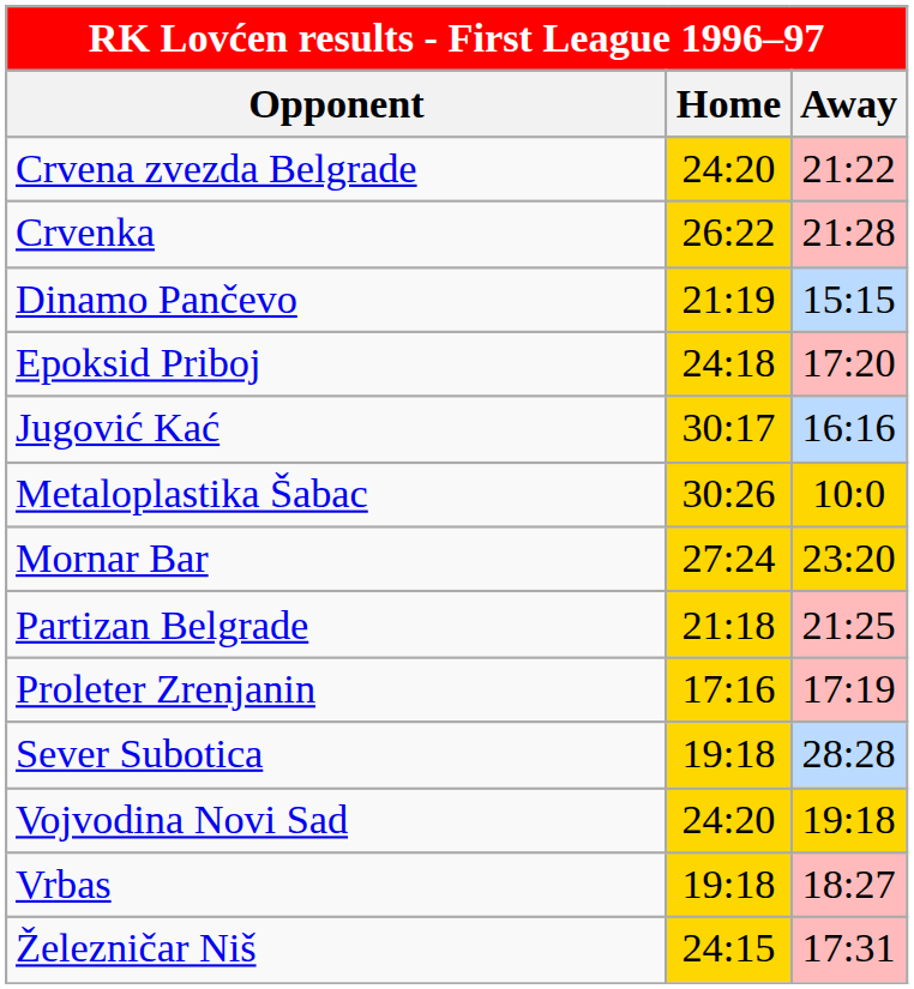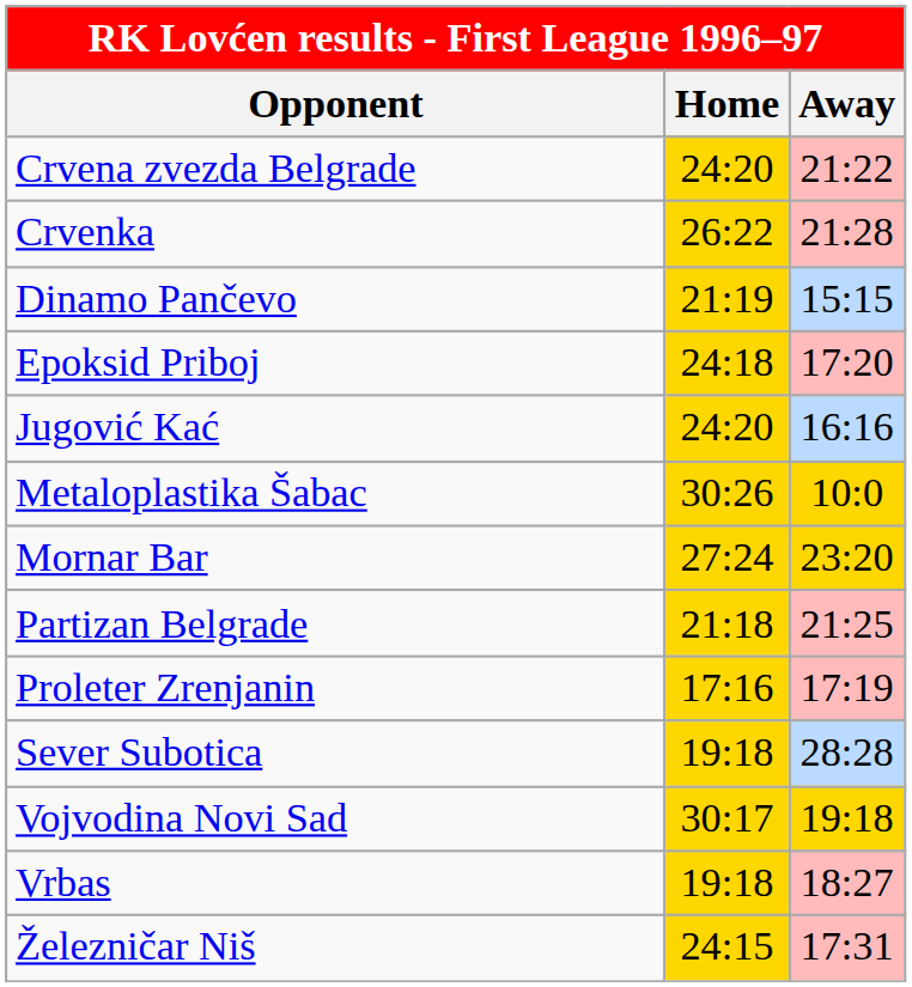Jugović Kać | Home: 30:17 -> 24:20
Vojvodina Novi Sad | Home: 24:20 -> 30:17
